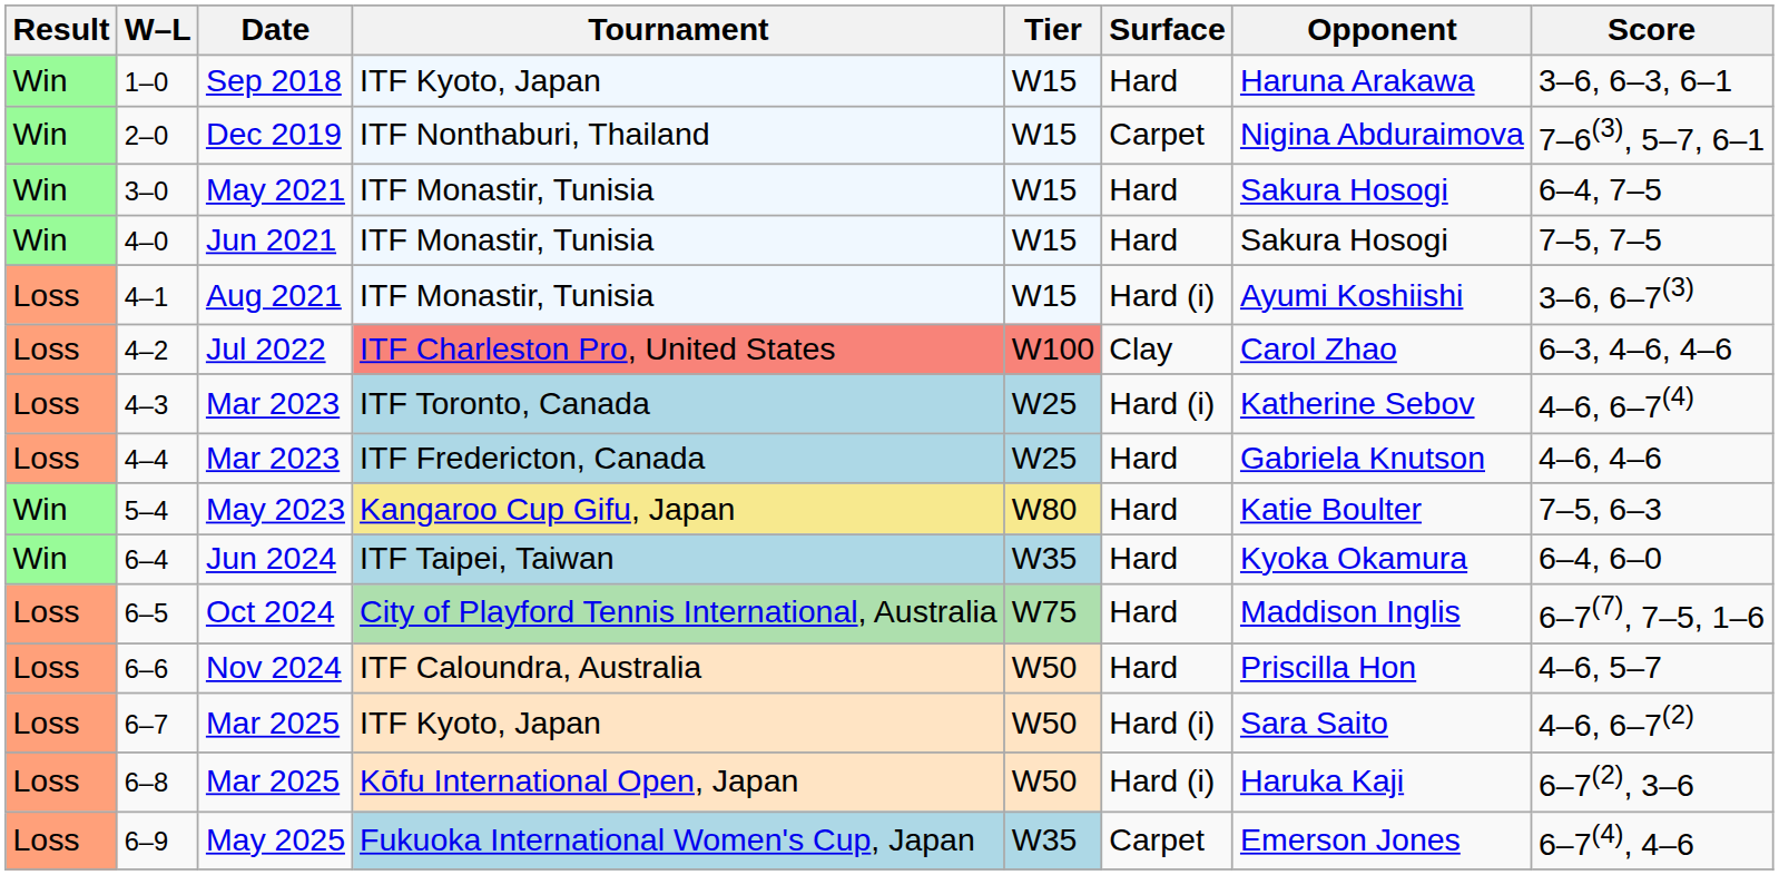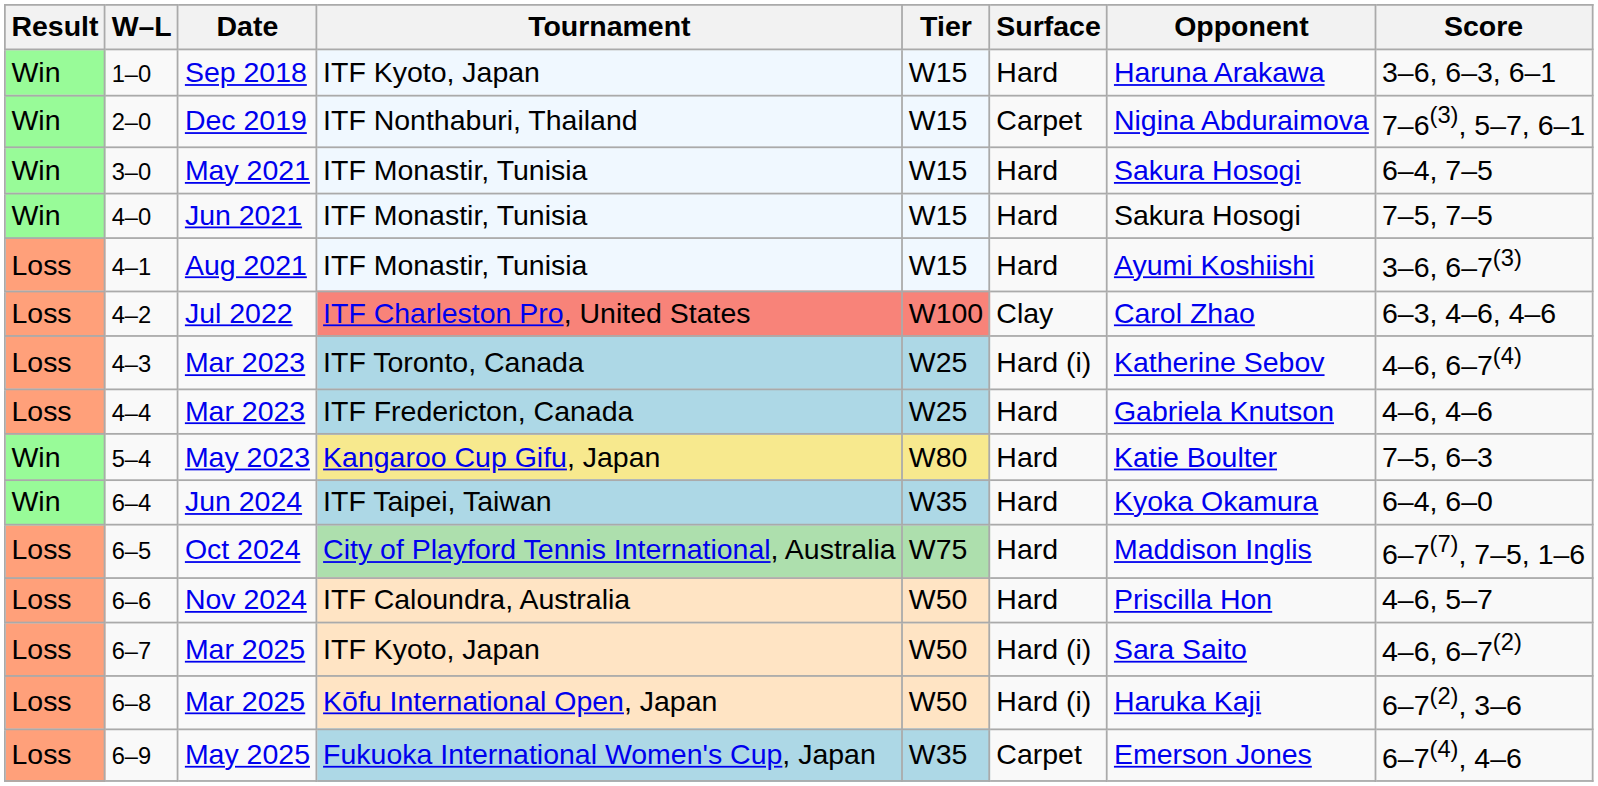4–1 | Surface: Hard (i) -> Hard
